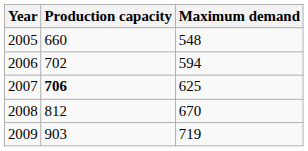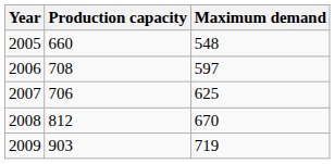2006 | Production capacity: 702 -> 708
2006 | Maximum demand: 594 -> 597
2007 | Production capacity: bold -> normal
